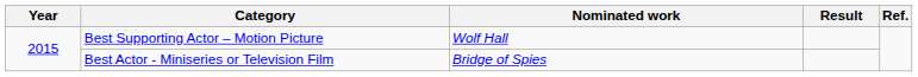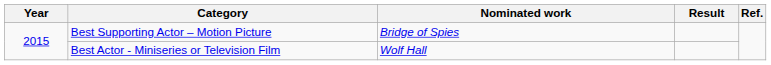Best Supporting Actor – Motion Picture | Nominated work: Wolf Hall -> Bridge of Spies
Best Actor - Miniseries or Television Film | Nominated work: Bridge of Spies -> Wolf Hall
